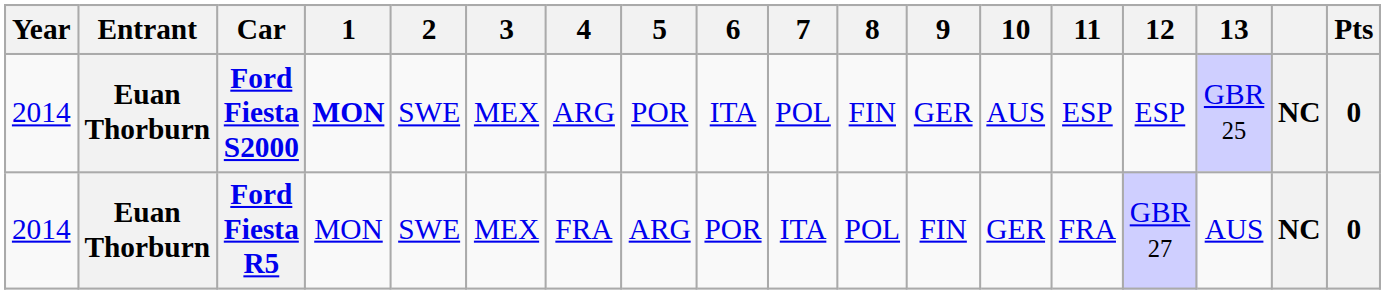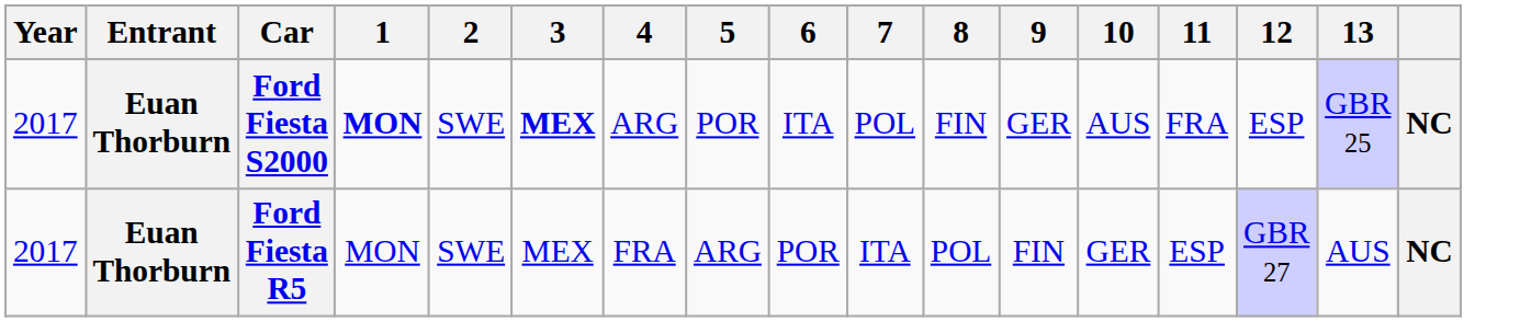- column: Pts | 0 | 0
Ford Fiesta S2000 | Year: 2014 -> 2017
Ford Fiesta S2000 | 3: normal -> bold
Ford Fiesta S2000 | 11: ESP -> FRA
Ford Fiesta R5 | Year: 2014 -> 2017
Ford Fiesta R5 | 11: FRA -> ESP
